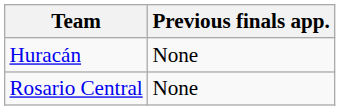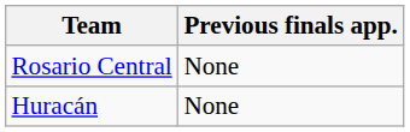rows swapped: Rosario Central <-> Huracán
